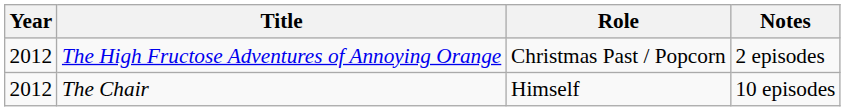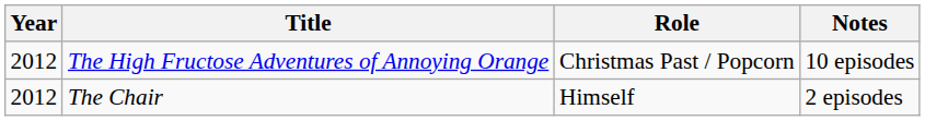The High Fructose Adventures of Annoying Orange | Notes: 2 episodes -> 10 episodes
The Chair | Notes: 10 episodes -> 2 episodes
